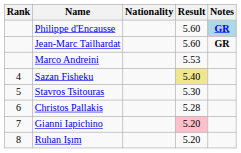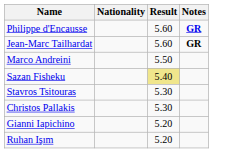- column: Rank | 4 | 5 | 6 | 7 | 8
Philippe d'Encausse | Notes: lightblue background -> no background
Marco Andreini | Result: 5.53 -> 5.50
Christos Pallakis | Result: 5.28 -> 5.30
Gianni Iapichino | Result: pink background -> no background
